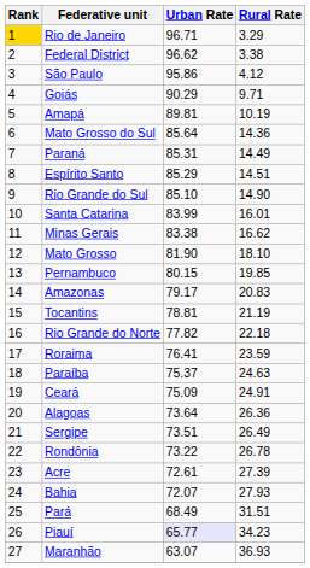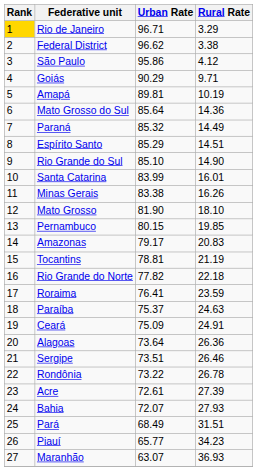Paraná | Urban Rate: 85.31 -> 85.32
Minas Gerais | Rural Rate: 16.62 -> 16.26
Sergipe | Rural Rate: 26.49 -> 26.46
Piauí | Urban Rate: lavender background -> no background
